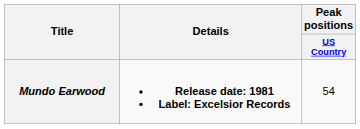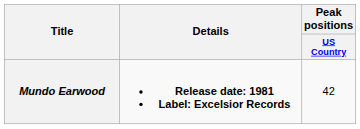Mundo Earwood | Peak positions / US Country: 54 -> 42
